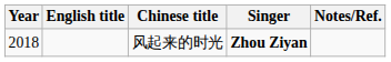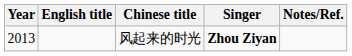风起来的时光 | Year: 2018 -> 2013
